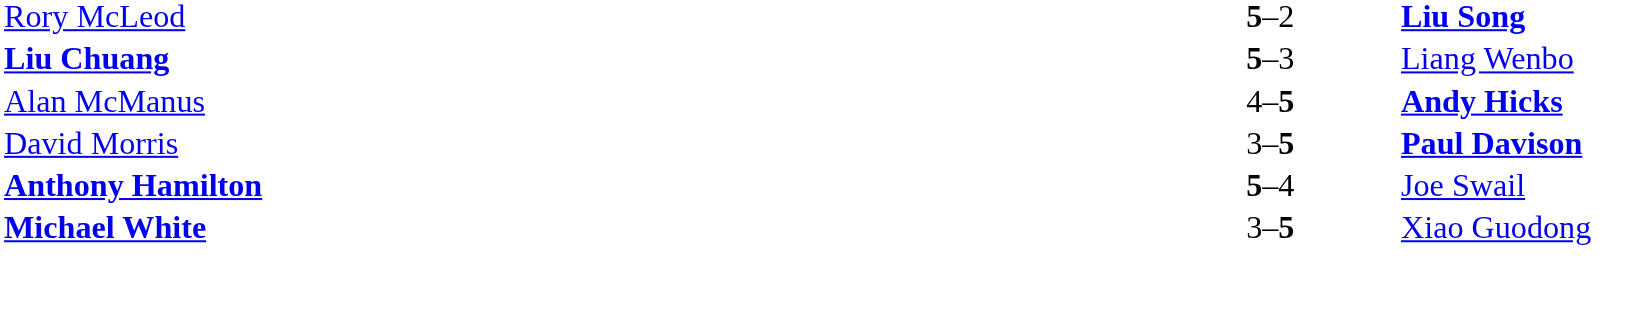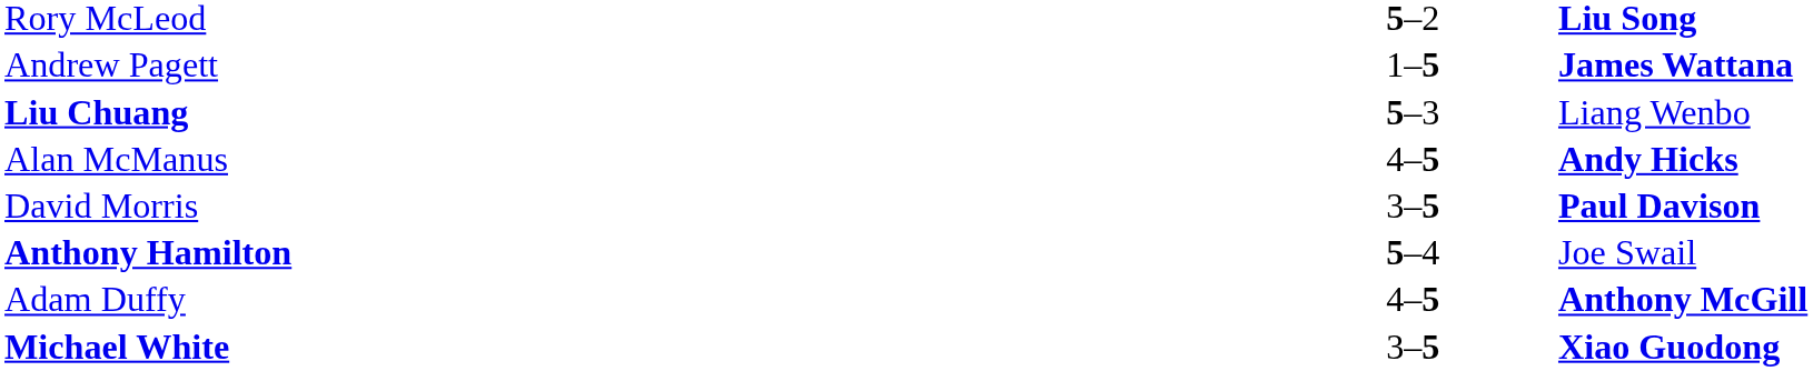+ row: Andrew Pagett | 1–5 | James Wattana
+ row: Adam Duffy | 4–5 | Anthony McGill
Michael White | column 3: normal -> bold
